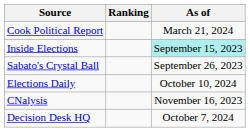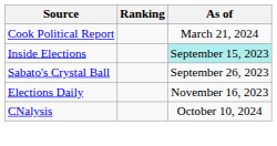Elections Daily | As of: October 10, 2024 -> November 16, 2023
CNalysis | As of: November 16, 2023 -> October 10, 2024
- row: Decision Desk HQ | October 7, 2024
